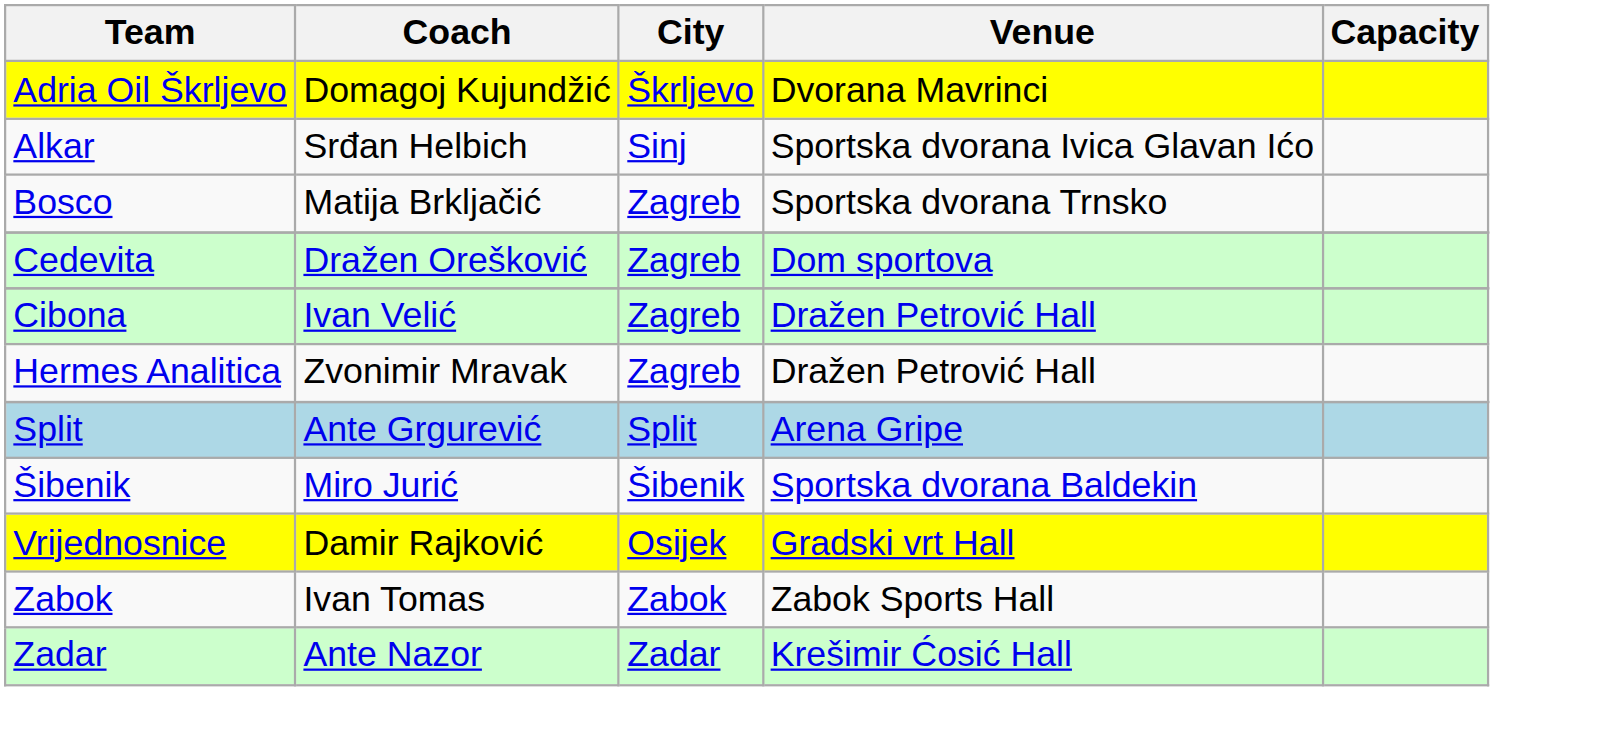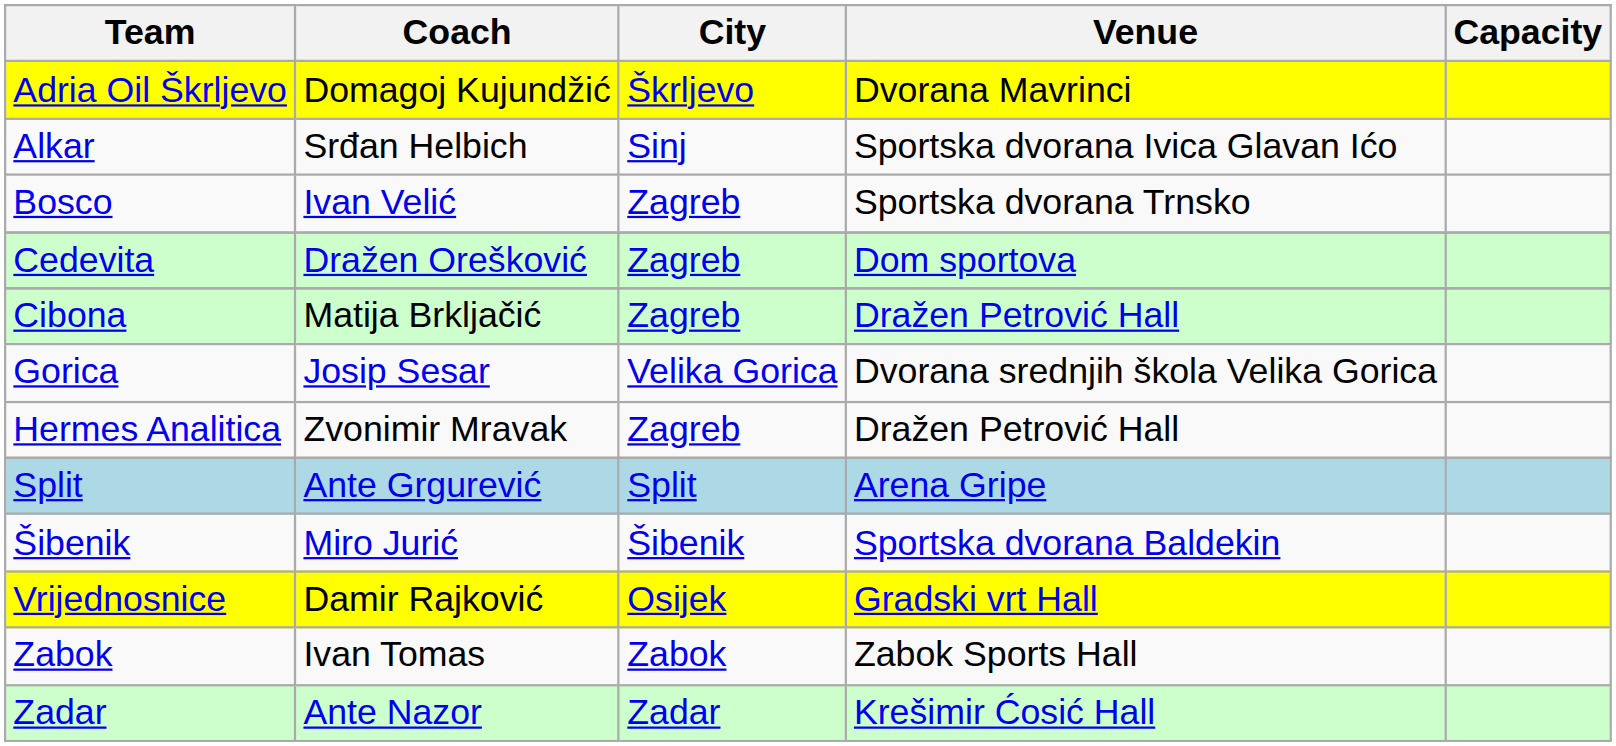Bosco | Coach: Matija Brkljačić -> Ivan Velić
Cibona | Coach: Ivan Velić -> Matija Brkljačić
+ row: Gorica | Josip Sesar | Velika Gorica | Dvorana srednjih škola Velika Gorica
